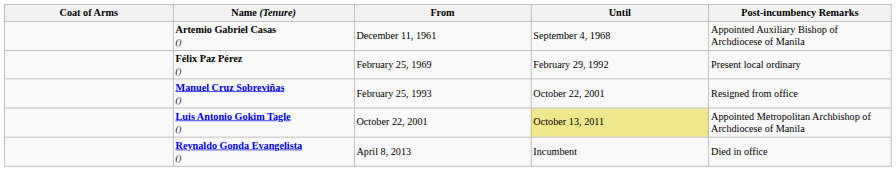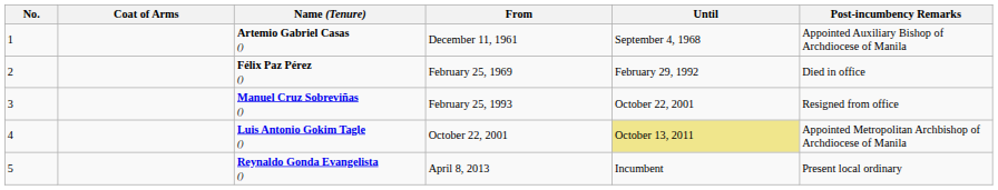+ column: No. | 1 | 2 | 3 | 4 | 5
Félix Paz Pérez () | Post-incumbency Remarks: Present local ordinary -> Died in office
Reynaldo Gonda Evangelista () | Post-incumbency Remarks: Died in office -> Present local ordinary
